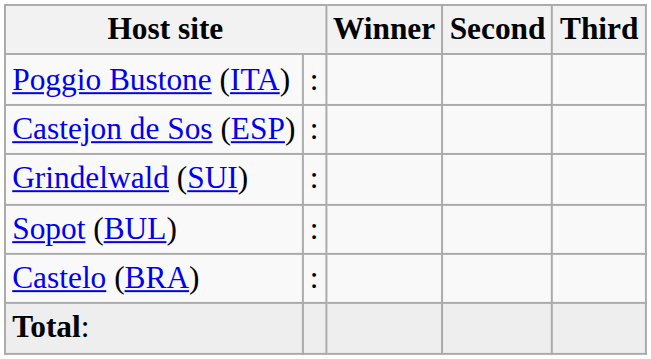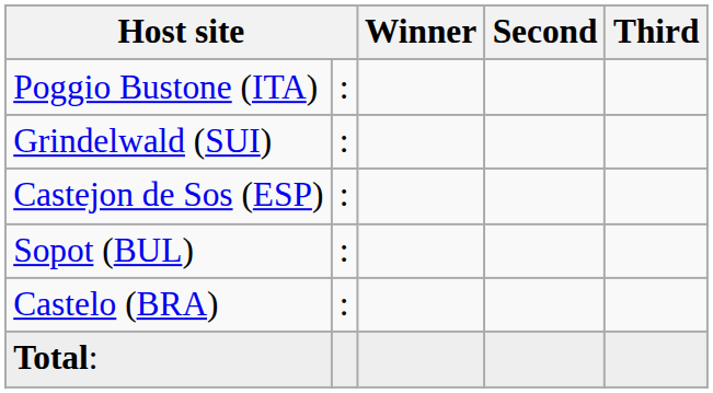rows swapped: Grindelwald (SUI) <-> Castejon de Sos (ESP)
